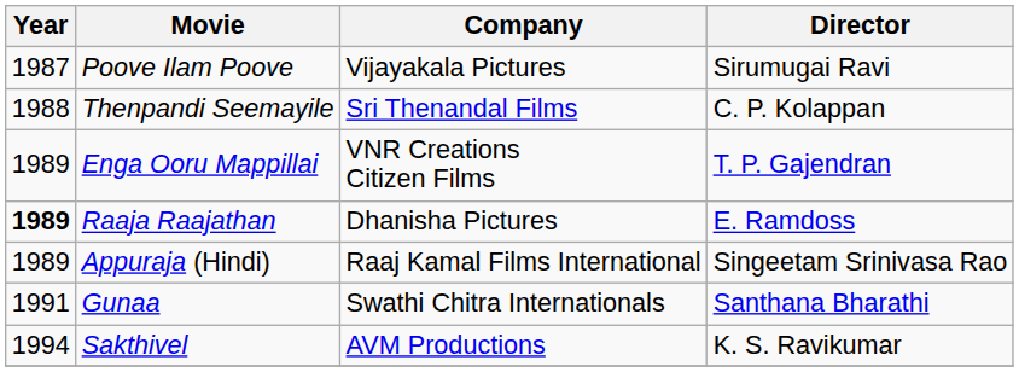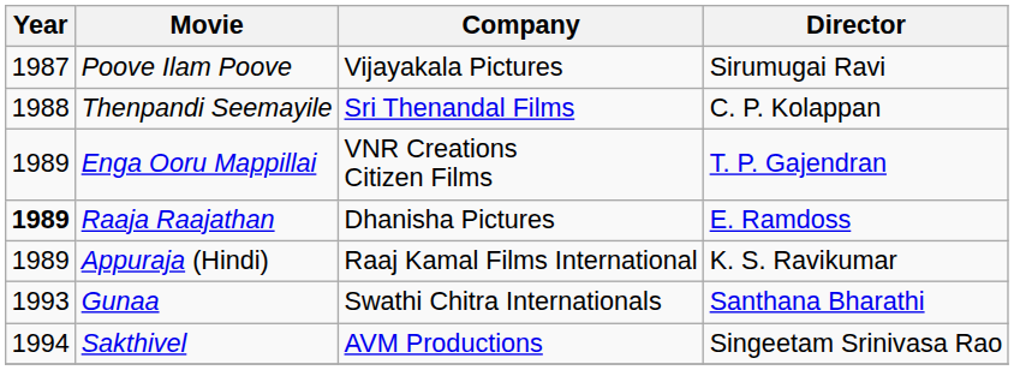Appuraja (Hindi) | Director: Singeetam Srinivasa Rao -> K. S. Ravikumar
Gunaa | Year: 1991 -> 1993
Sakthivel | Director: K. S. Ravikumar -> Singeetam Srinivasa Rao
